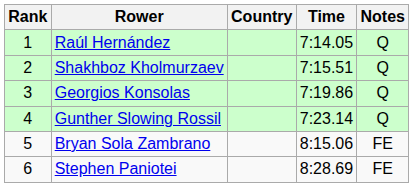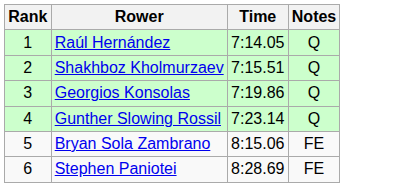- column: Country
